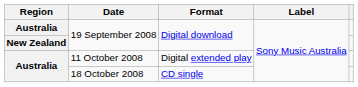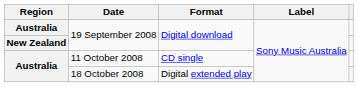11 October 2008 | Format: Digital extended play -> CD single
18 October 2008 | Format: CD single -> Digital extended play
